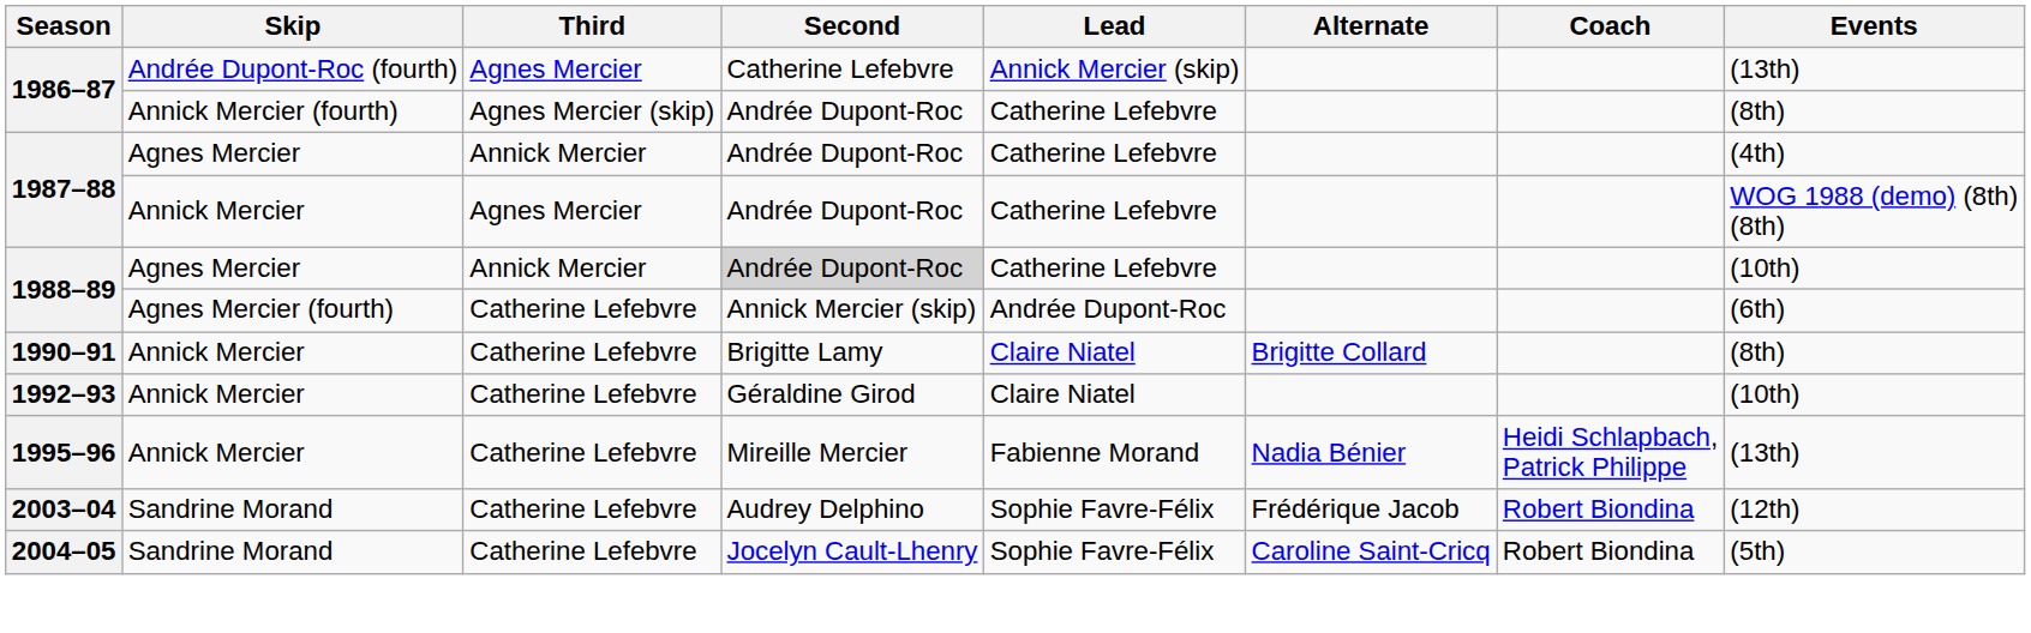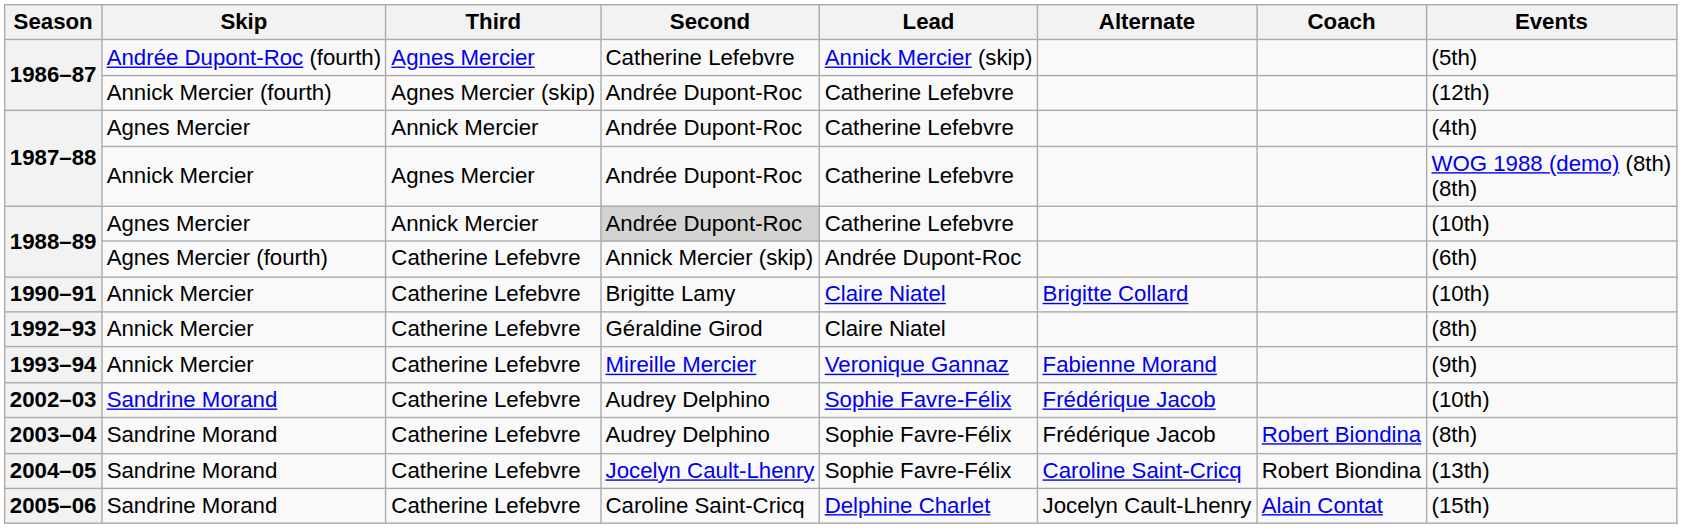1986–87 / Andrée Dupont-Roc (fourth) | Events: (13th) -> (5th)
1986–87 / Annick Mercier (fourth) | Events: (8th) -> (12th)
1990–91 | Events: (8th) -> (10th)
1992–93 | Events: (10th) -> (8th)
+ row: 1993–94 | Annick Mercier | Catherine Lefebvre | Mireille Mercier | Veronique Gannaz | Fabienne Morand | (9th)
- row: 1995–96 | Annick Mercier | Catherine Lefebvre | Mireille Mercier | Fabienne Morand | Nadia Bénier | Heidi Schlapbach, Patrick Philippe | (13th)
+ row: 2002–03 | Sandrine Morand | Catherine Lefebvre | Audrey Delphino | Sophie Favre-Félix | Frédérique Jacob | (10th)
2003–04 | Events: (12th) -> (8th)
2004–05 | Events: (5th) -> (13th)
+ row: 2005–06 | Sandrine Morand | Catherine Lefebvre | Caroline Saint-Cricq | Delphine Charlet | Jocelyn Cault-Lhenry | Alain Contat | (15th)
